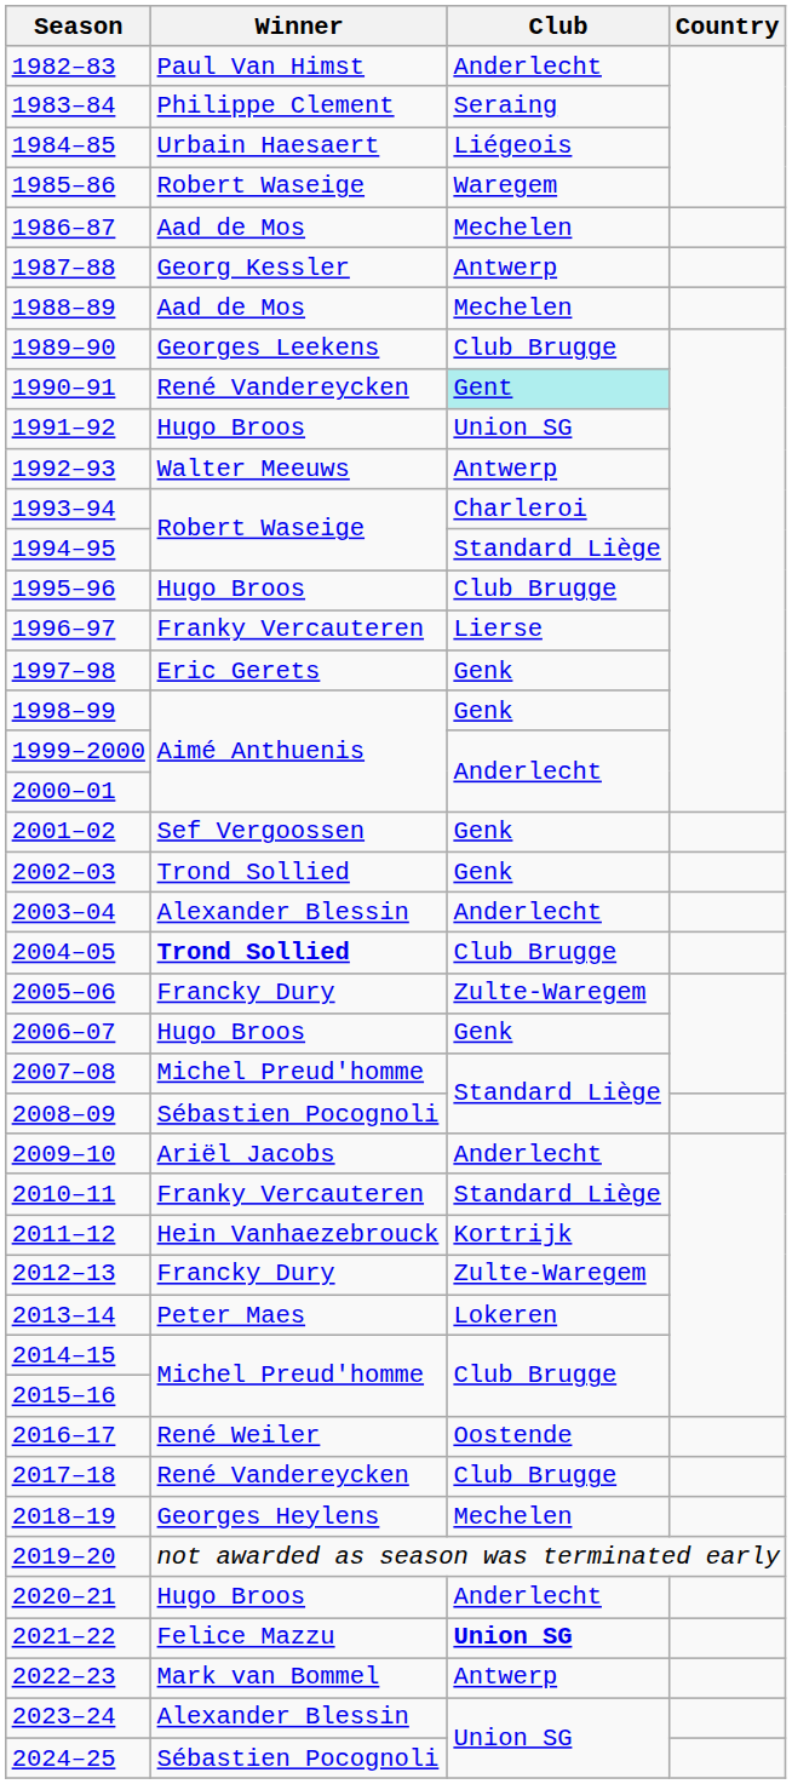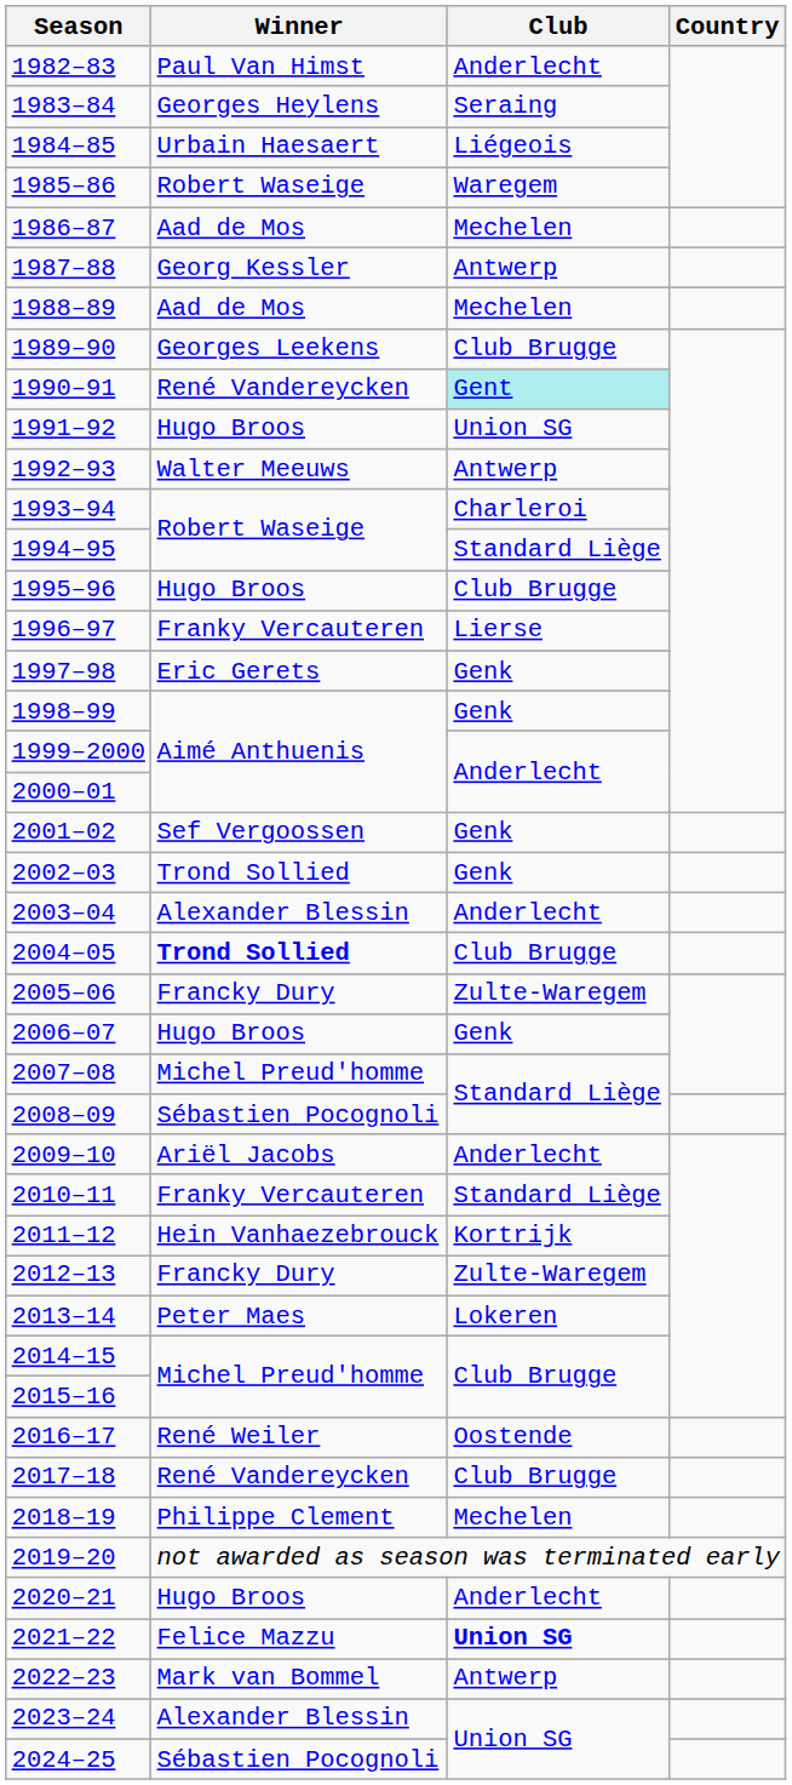1983–84 | Winner: Philippe Clement -> Georges Heylens
2018–19 | Winner: Georges Heylens -> Philippe Clement
